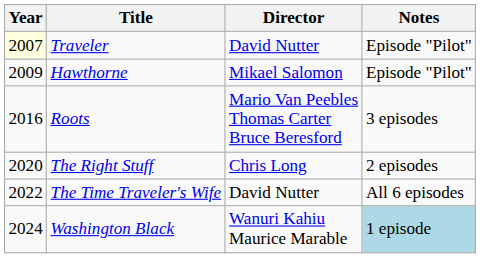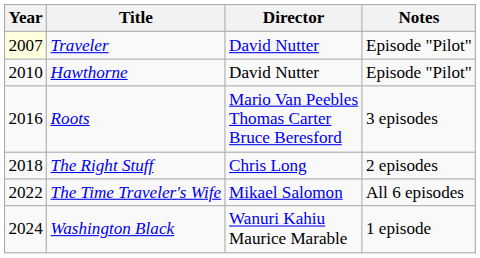Hawthorne | Year: 2009 -> 2010
Hawthorne | Director: Mikael Salomon -> David Nutter
The Right Stuff | Year: 2020 -> 2018
The Time Traveler's Wife | Director: David Nutter -> Mikael Salomon
Washington Black | Notes: lightblue background -> no background
